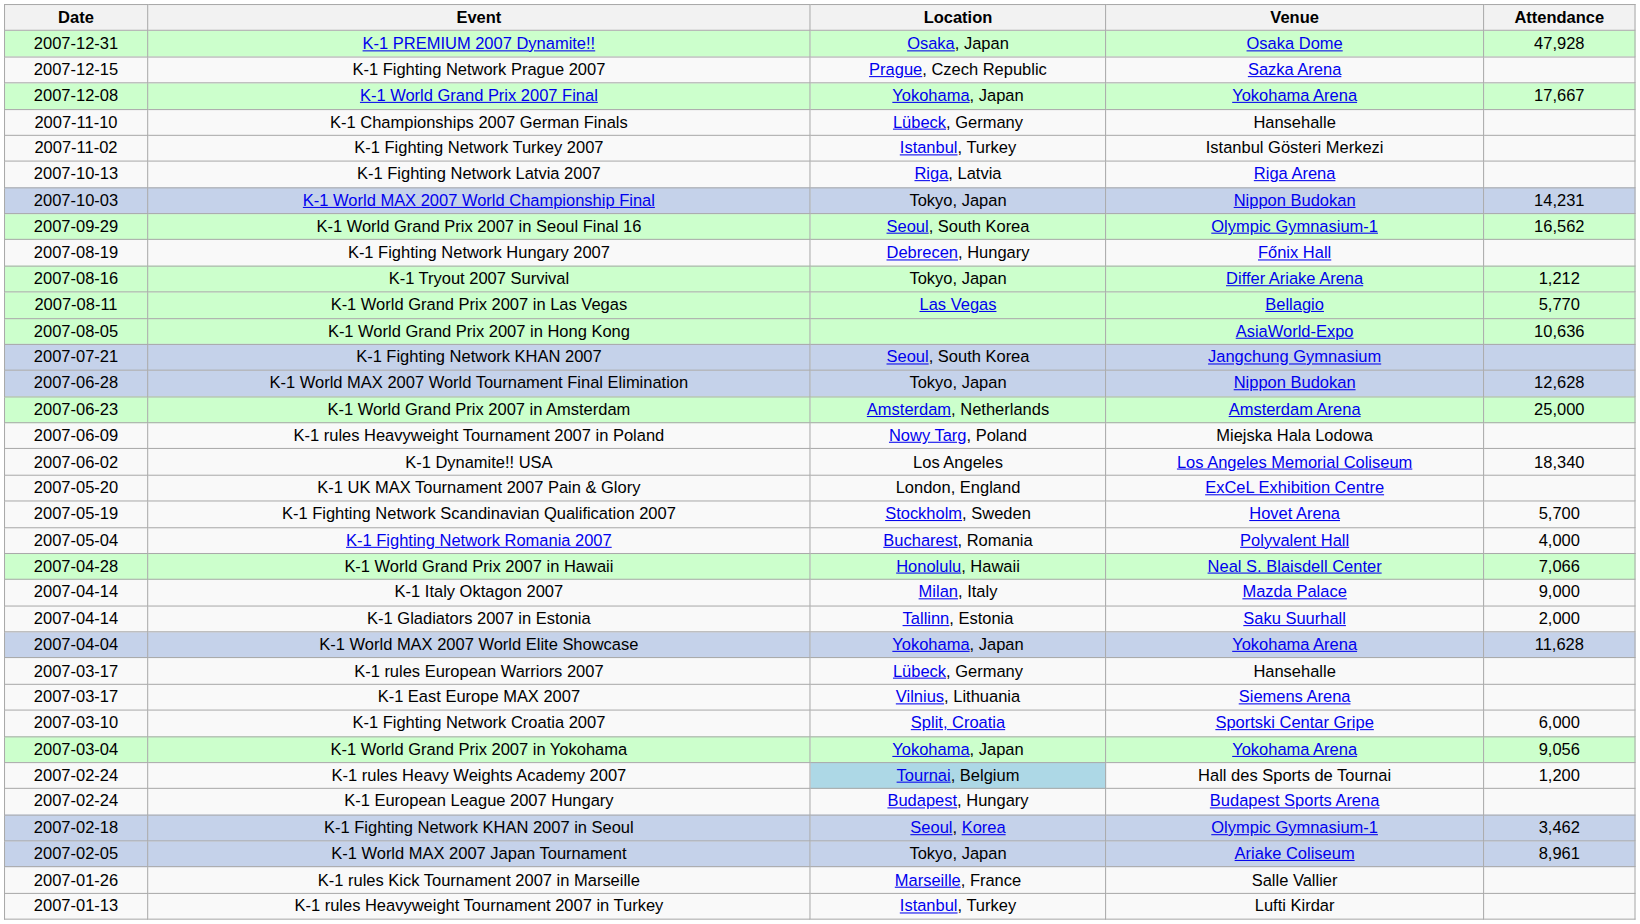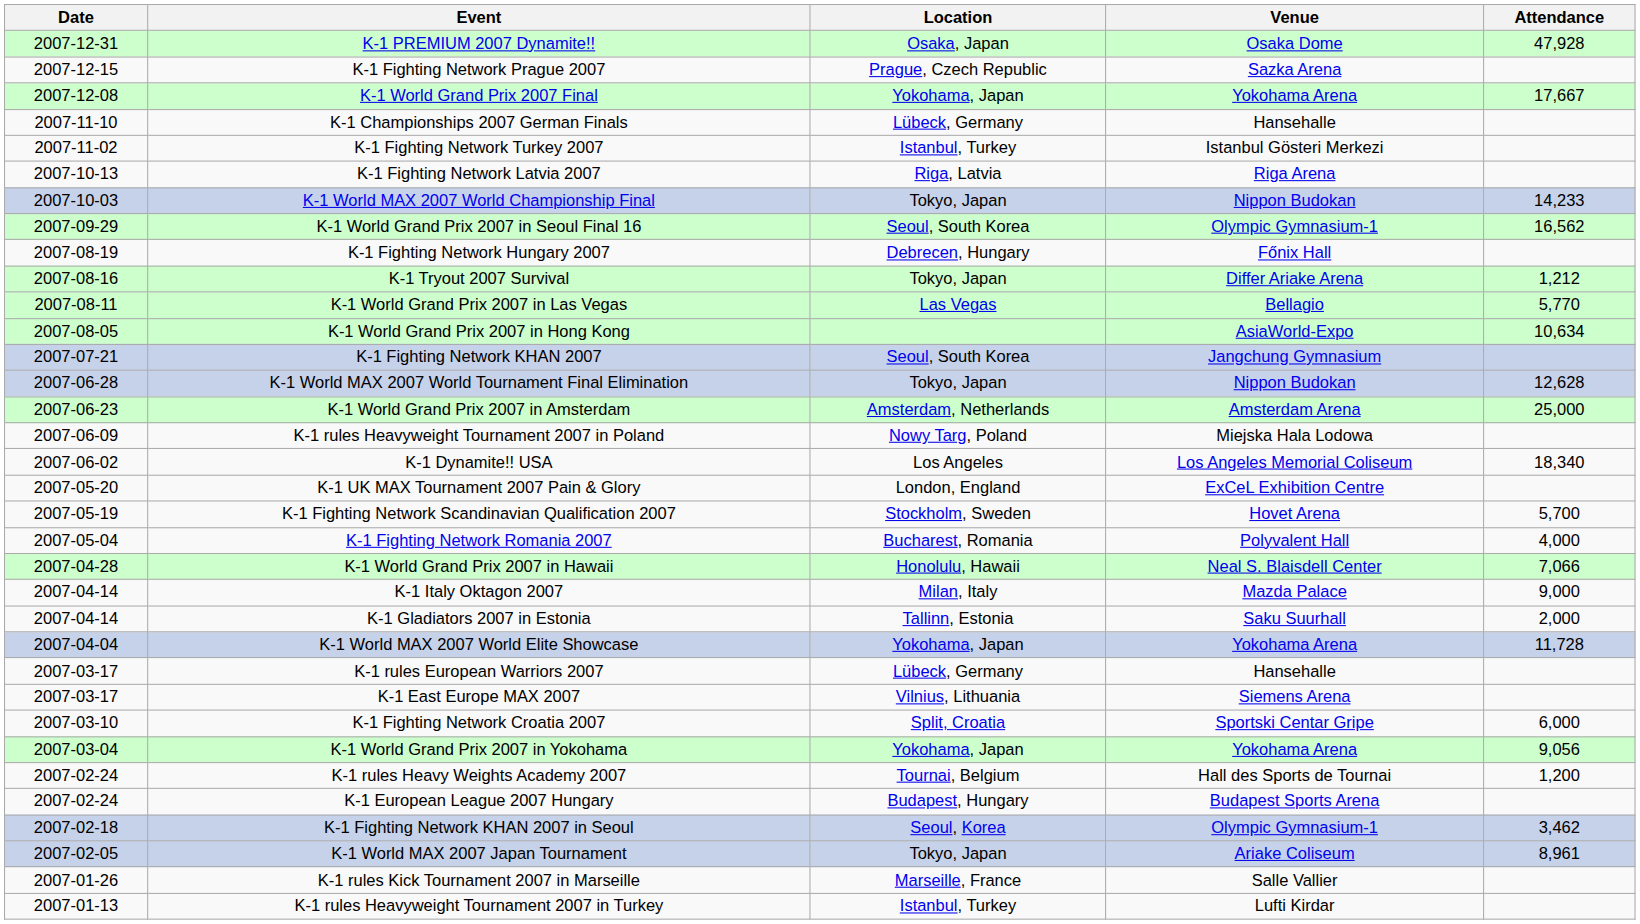K-1 World MAX 2007 World Championship Final | Attendance: 14,231 -> 14,233
K-1 World Grand Prix 2007 in Hong Kong | Attendance: 10,636 -> 10,634
K-1 World MAX 2007 World Elite Showcase | Attendance: 11,628 -> 11,728
K-1 rules Heavy Weights Academy 2007 | Location: lightblue background -> no background
